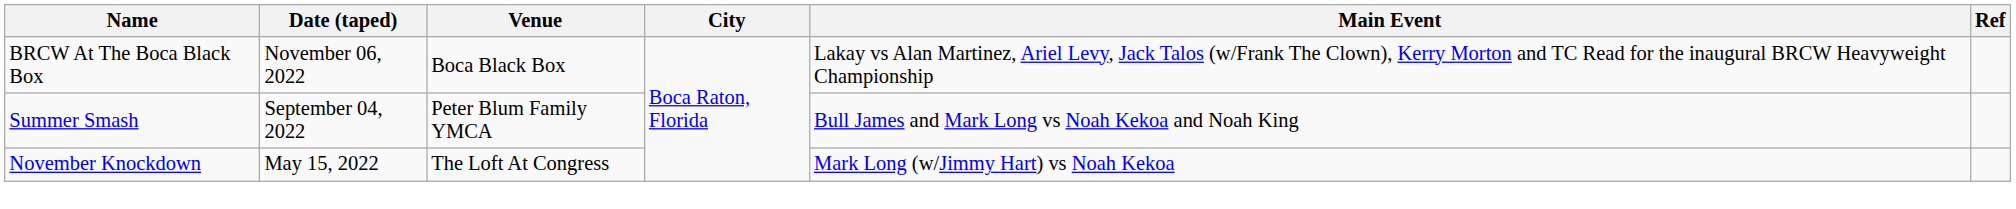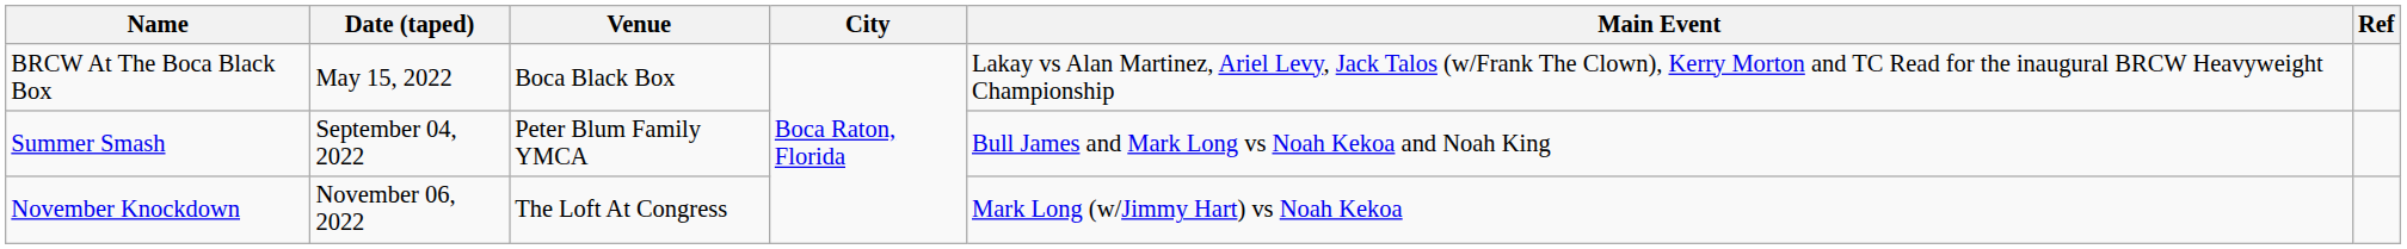BRCW At The Boca Black Box | Date (taped): November 06, 2022 -> May 15, 2022
November Knockdown | Date (taped): May 15, 2022 -> November 06, 2022
